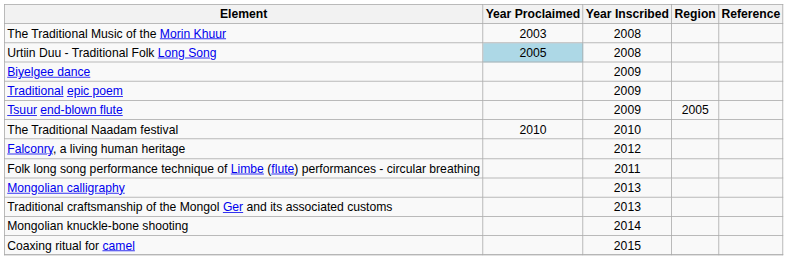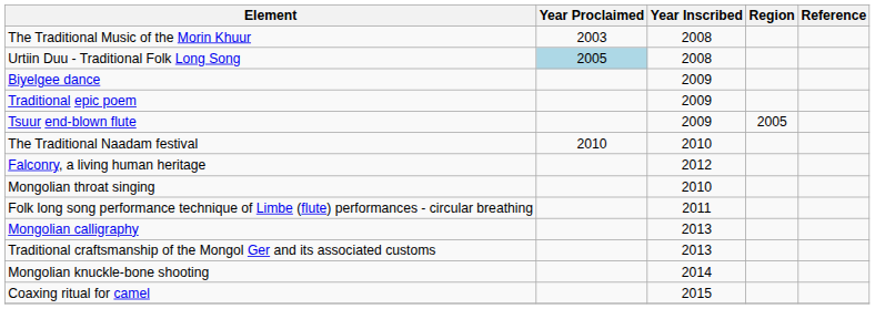+ row: Mongolian throat singing | 2010
